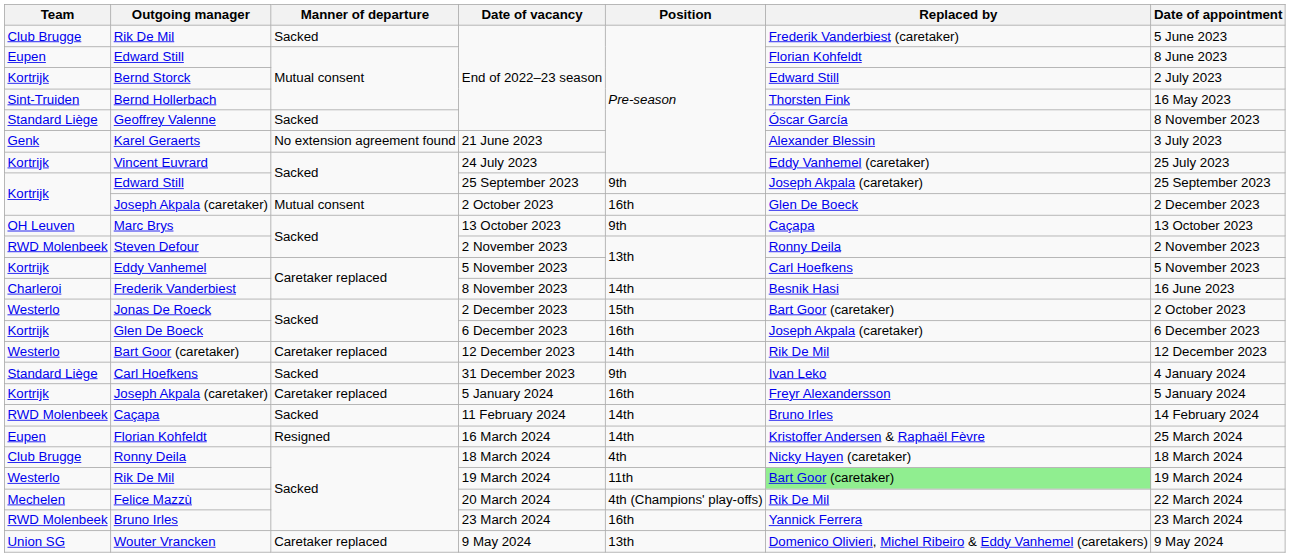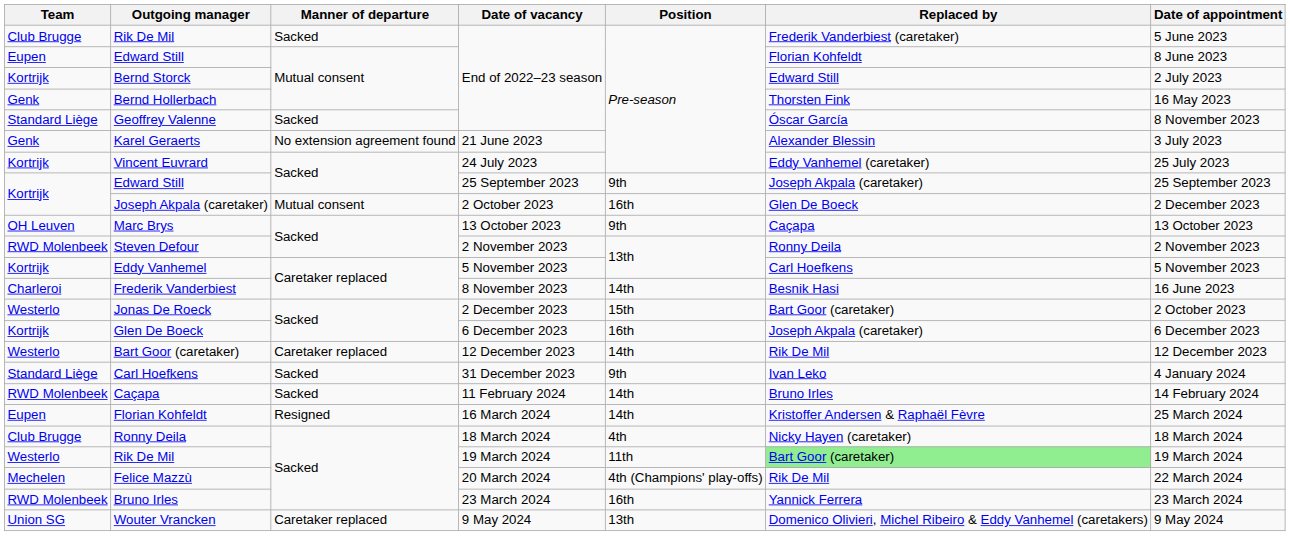Bernd Hollerbach | Team: Sint-Truiden -> Genk
- row: Kortrijk | Joseph Akpala (caretaker) | Caretaker replaced | 5 January 2024 | 16th | Freyr Alexandersson | 5 January 2024
